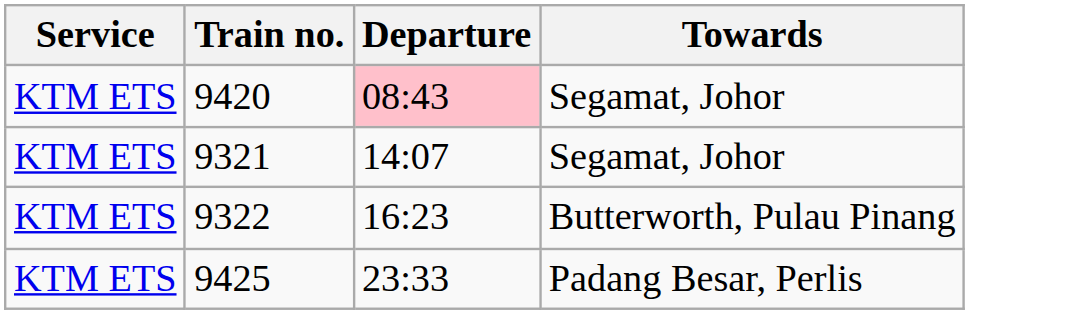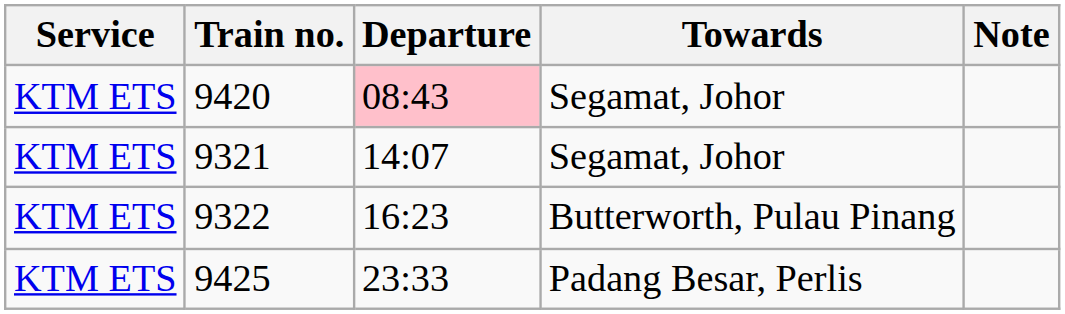+ column: Note
